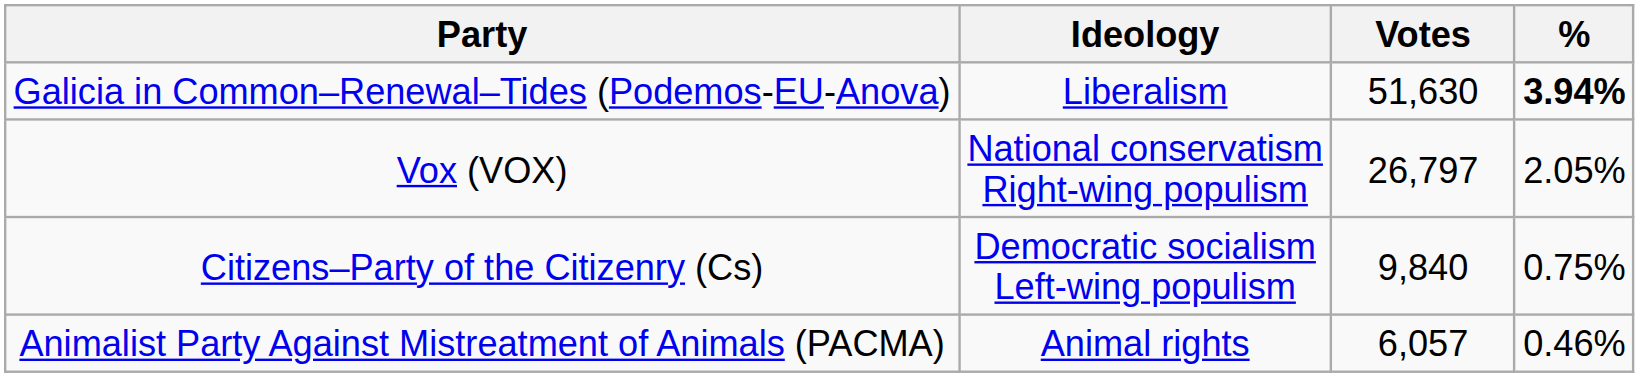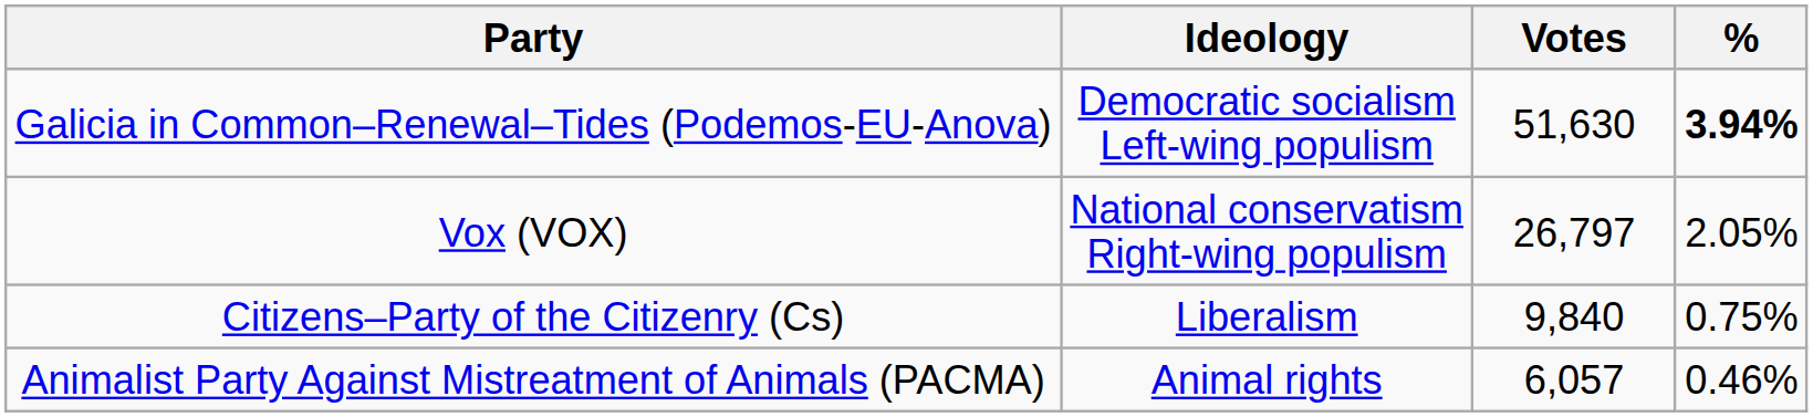Galicia in Common–Renewal–Tides (Podemos-EU-Anova) | Ideology: Liberalism -> Democratic socialism Left-wing populism
Citizens–Party of the Citizenry (Cs) | Ideology: Democratic socialism Left-wing populism -> Liberalism
